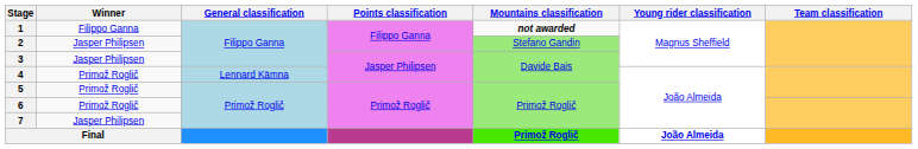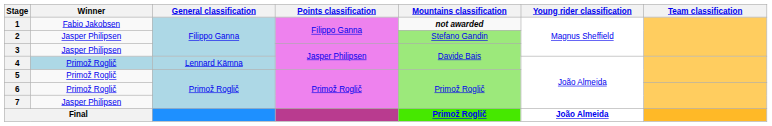1 | Winner: Filippo Ganna -> Fabio Jakobsen
4 | Winner: no background -> lightblue background
